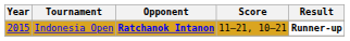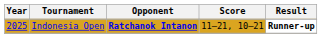Indonesia Open | Year: 2015 -> 2025
